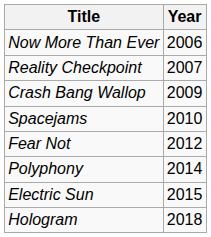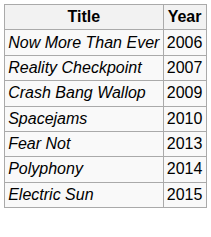Fear Not | Year: 2012 -> 2013
- row: Hologram | 2018
